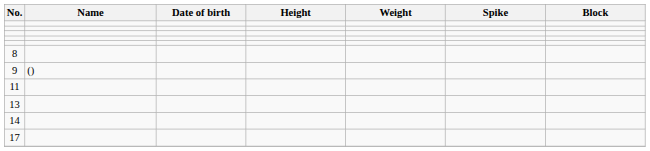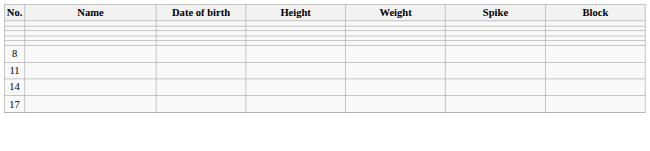- row: 9 | ()
- row: 13
